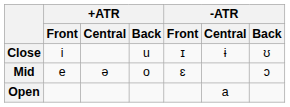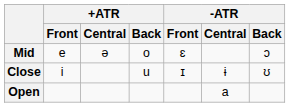rows swapped: Close <-> Mid
